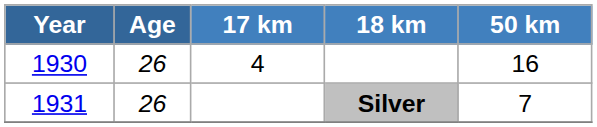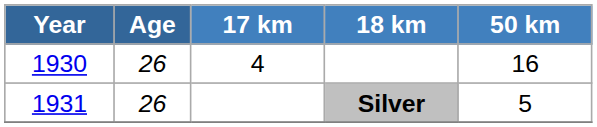Silver | 50 km: 7 -> 5
